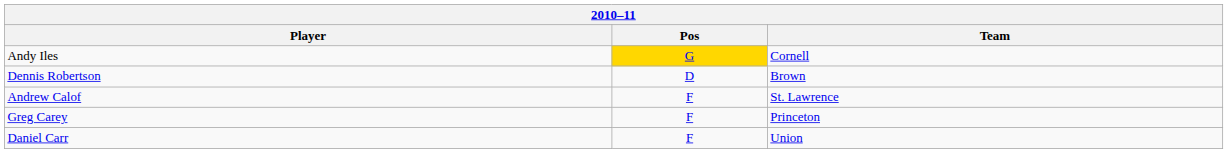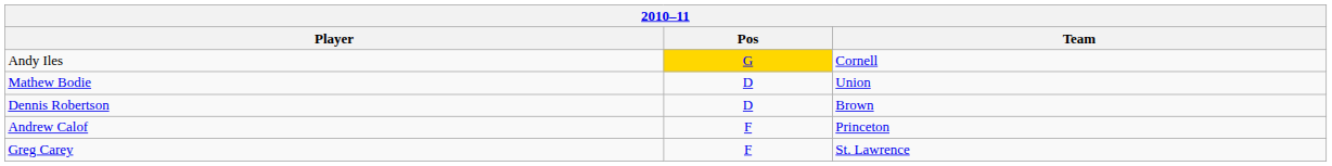+ row: Mathew Bodie | D | Union
Andrew Calof | Team: St. Lawrence -> Princeton
Greg Carey | Team: Princeton -> St. Lawrence
- row: Daniel Carr | F | Union
